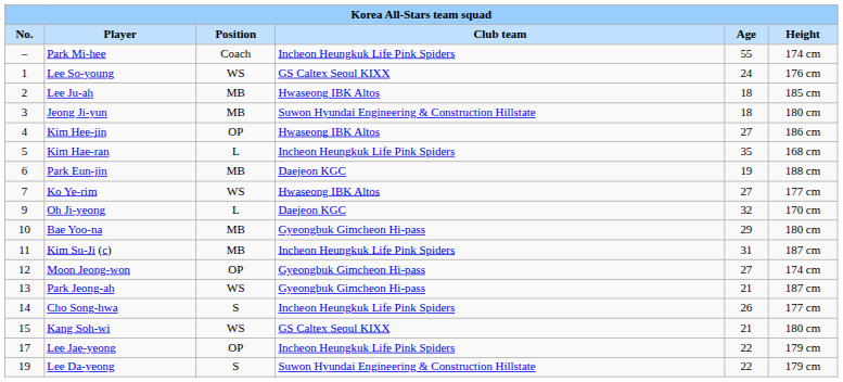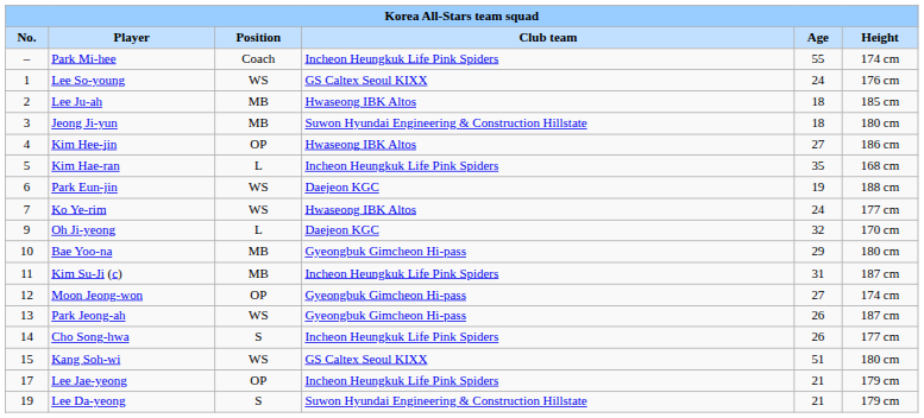Park Eun-jin | column 3: MB -> WS
Ko Ye-rim | column 5: 27 -> 24
Park Jeong-ah | column 5: 21 -> 26
Kang Soh-wi | column 5: 21 -> 51
Lee Jae-yeong | column 5: 22 -> 21
Lee Da-yeong | column 5: 22 -> 21
